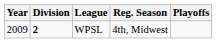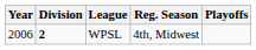WPSL | Year: 2009 -> 2006
